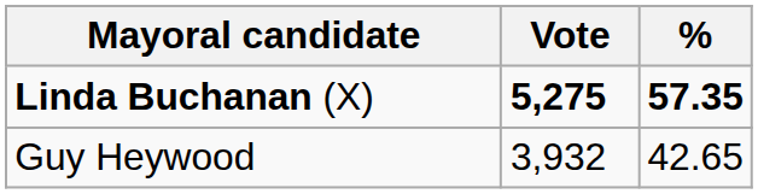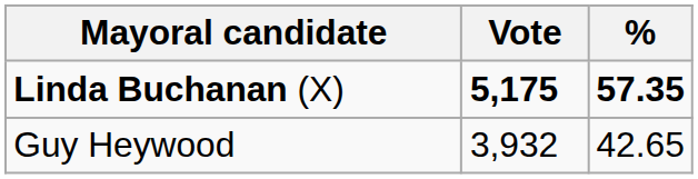Linda Buchanan (X) | Vote: 5,275 -> 5,175
